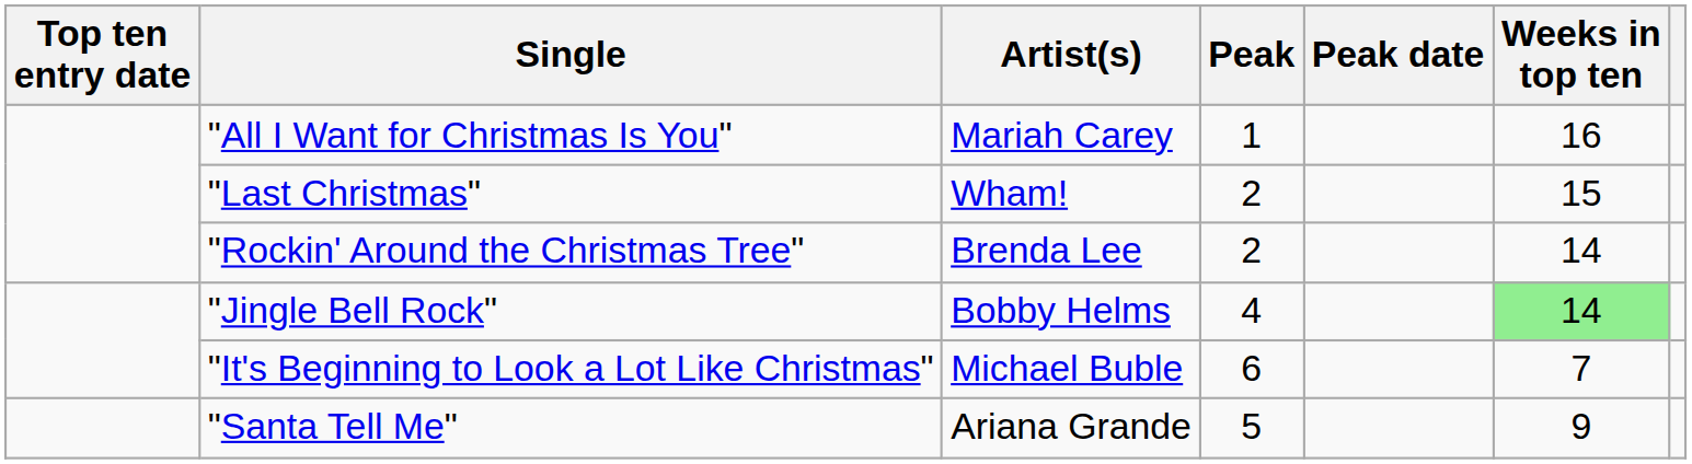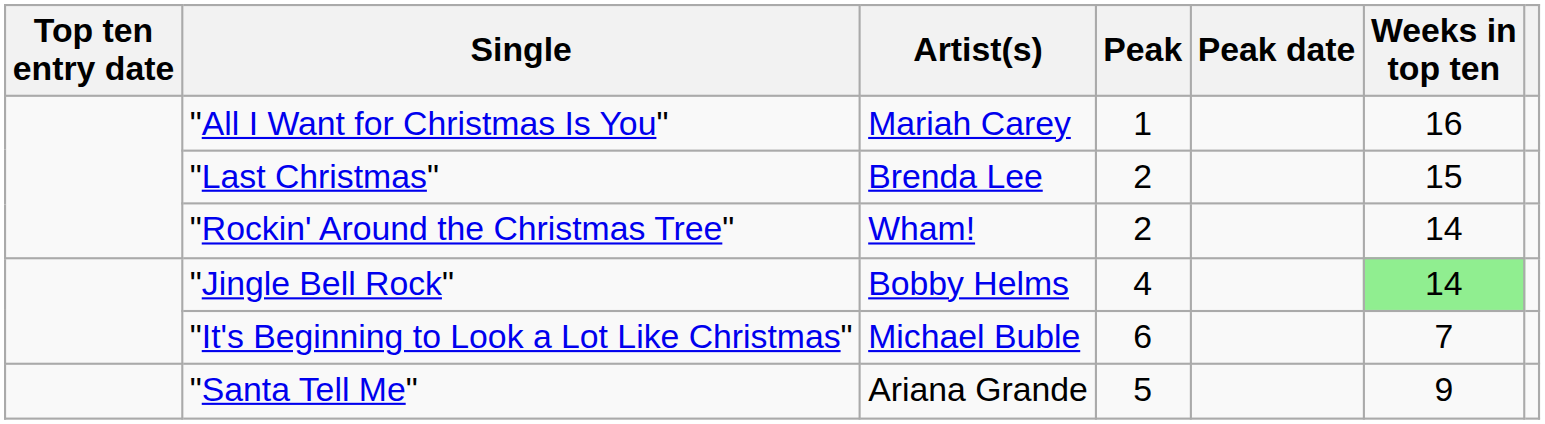"Last Christmas" | Artist(s): Wham! -> Brenda Lee
"Rockin' Around the Christmas Tree" | Artist(s): Brenda Lee -> Wham!
